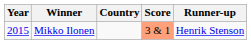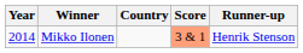Mikko Ilonen | Year: 2015 -> 2014
